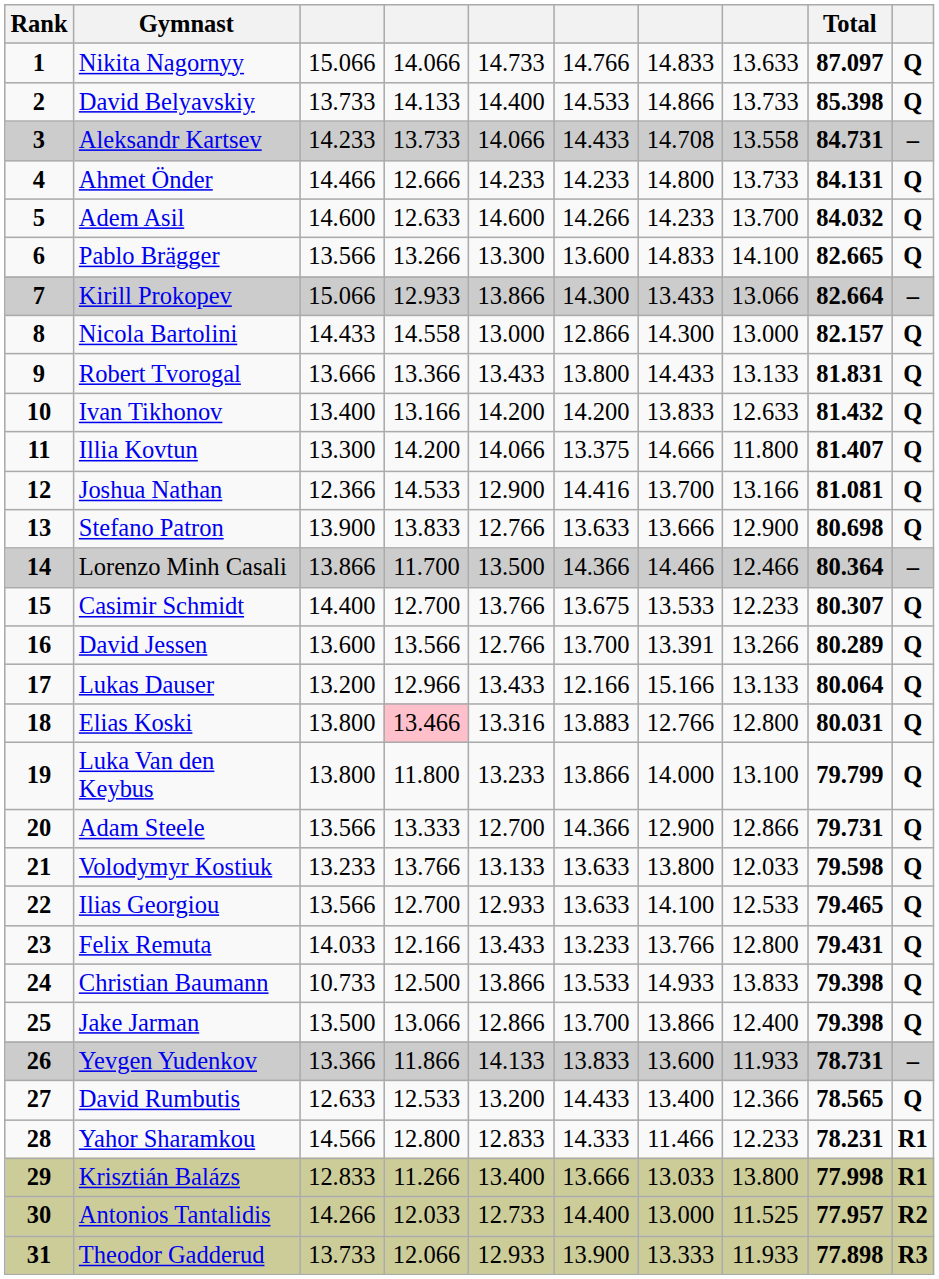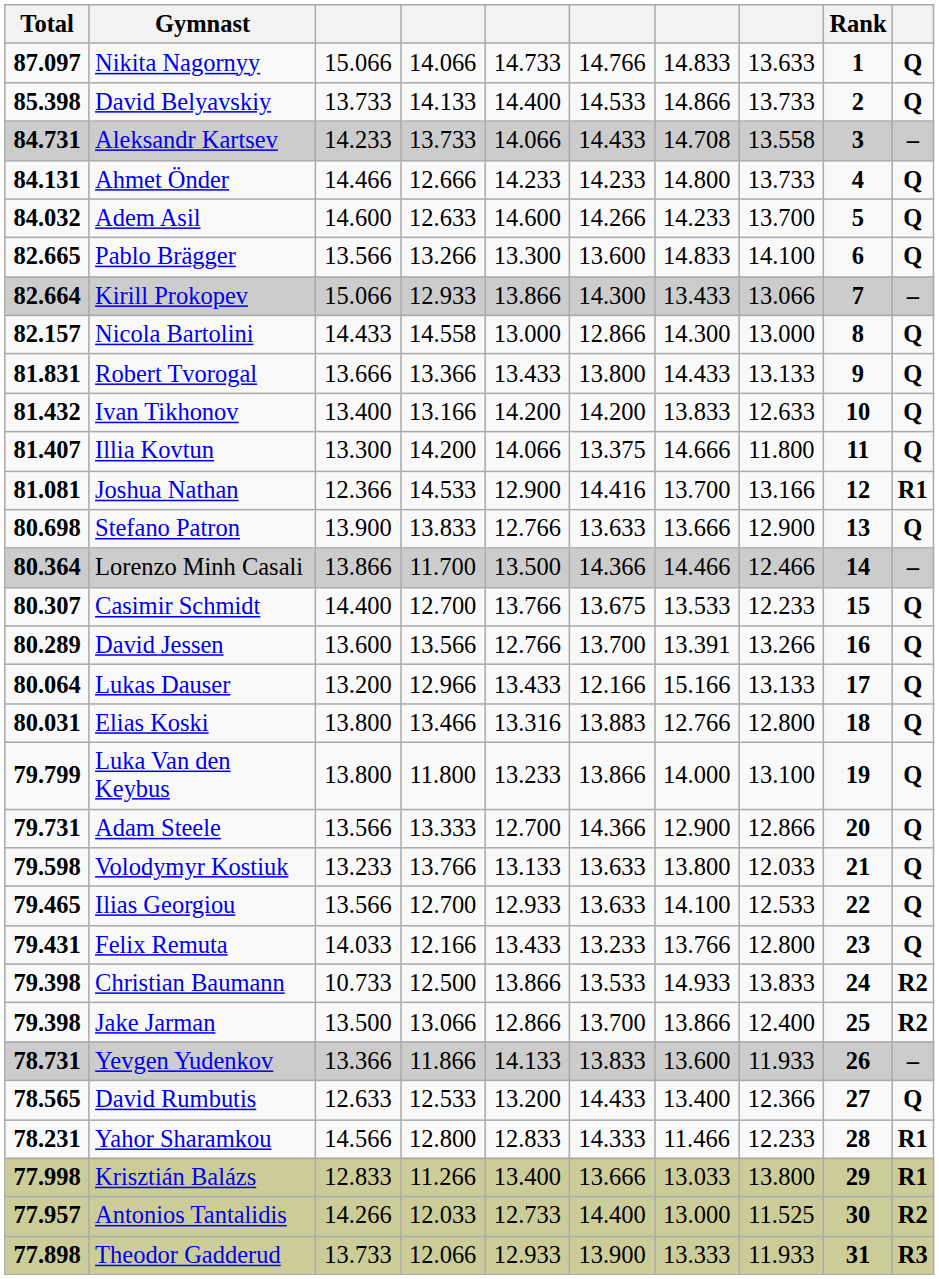columns swapped: Rank <-> Total
Joshua Nathan | column 10: Q -> R1
Elias Koski | column 4: pink background -> no background
Christian Baumann | column 10: Q -> R2
Jake Jarman | column 10: Q -> R2
